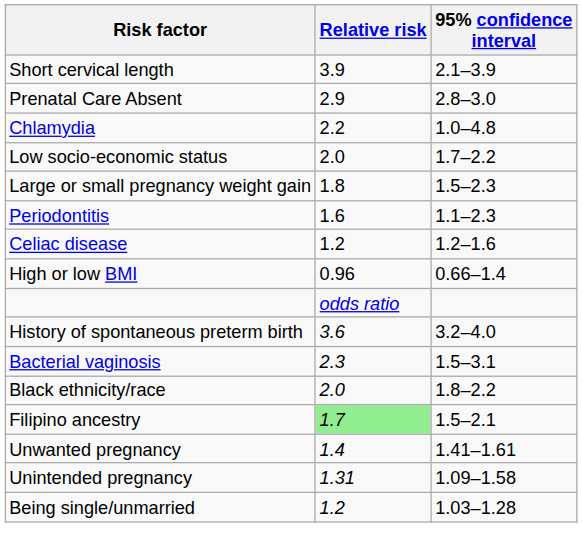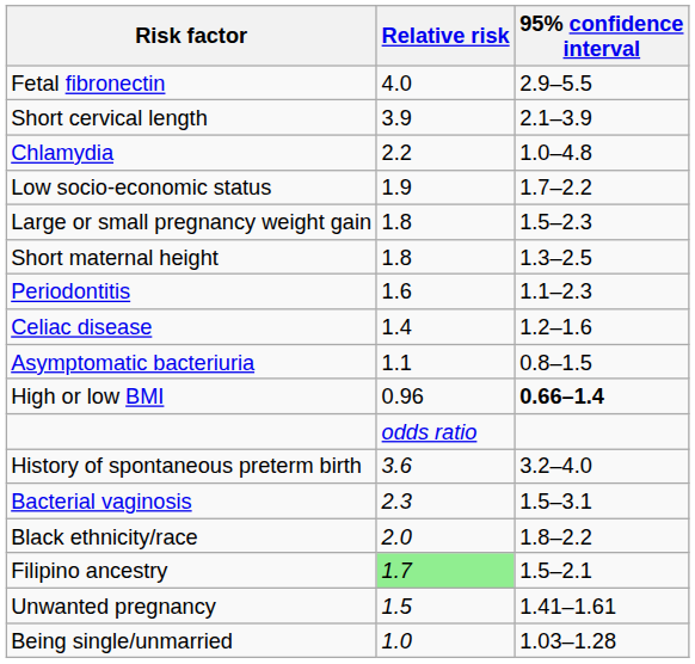+ row: Fetal fibronectin | 4.0 | 2.9–5.5
- row: Prenatal Care Absent | 2.9 | 2.8–3.0
Low socio-economic status | Relative risk: 2.0 -> 1.9
+ row: Short maternal height | 1.8 | 1.3–2.5
Celiac disease | Relative risk: 1.2 -> 1.4
+ row: Asymptomatic bacteriuria | 1.1 | 0.8–1.5
High or low BMI | 95% confidence interval: normal -> bold
Unwanted pregnancy | Relative risk: 1.4 -> 1.5
- row: Unintended pregnancy | 1.31 | 1.09–1.58
Being single/unmarried | Relative risk: 1.2 -> 1.0
